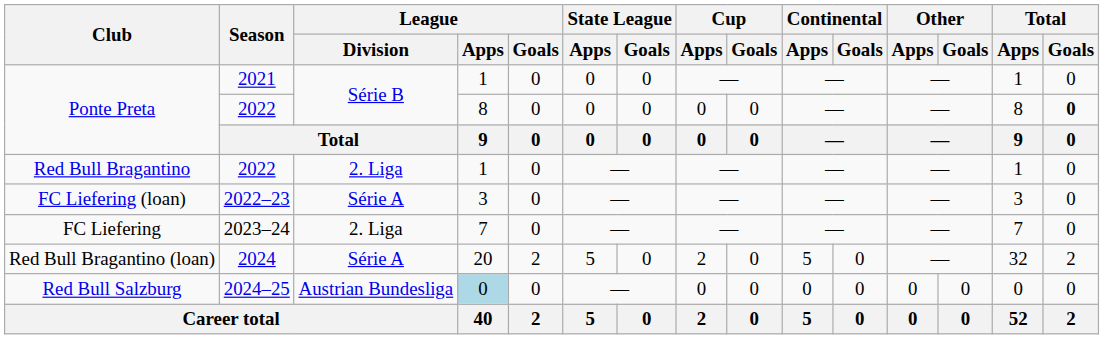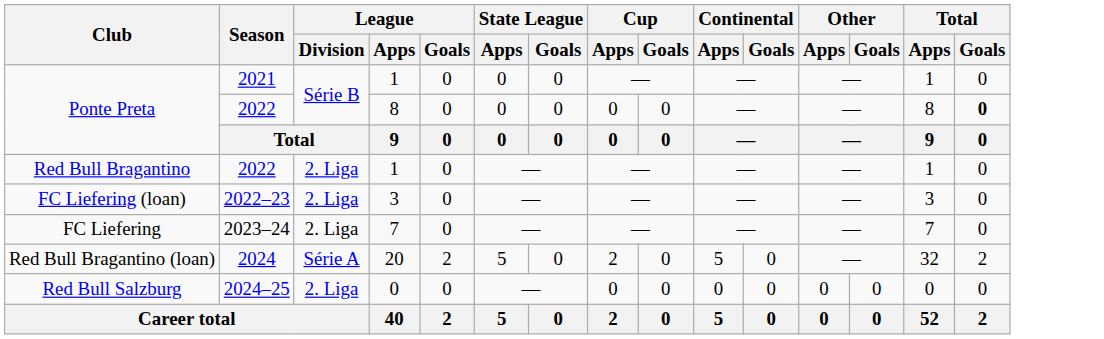FC Liefering (loan) | League / Division: Série A -> 2. Liga
Red Bull Salzburg | League / Division: Austrian Bundesliga -> 2. Liga
Red Bull Salzburg | League / Apps: lightblue background -> no background
